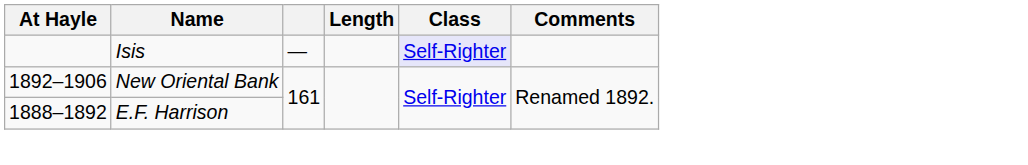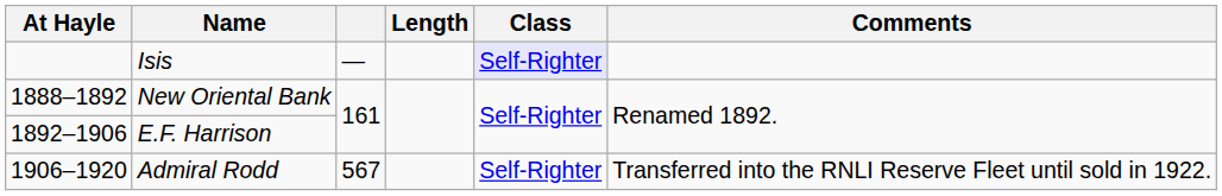New Oriental Bank | At Hayle: 1892–1906 -> 1888–1892
E.F. Harrison | At Hayle: 1888–1892 -> 1892–1906
+ row: 1906–1920 | Admiral Rodd | 567 | Self-Righter | Transferred into the RNLI Reserve Fleet until sold in 1922.
